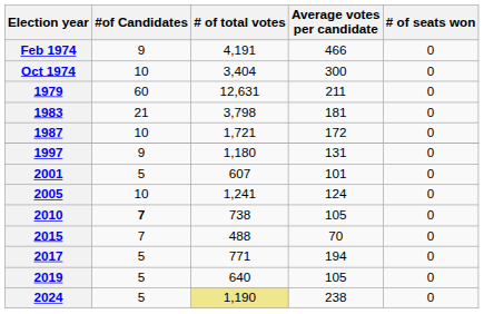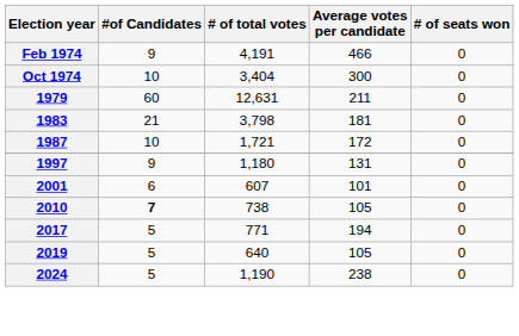2001 | #of Candidates: 5 -> 6
- row: 2005 | 10 | 1,241 | 124 | 0
- row: 2015 | 7 | 488 | 70 | 0
2024 | # of total votes: khaki background -> no background
